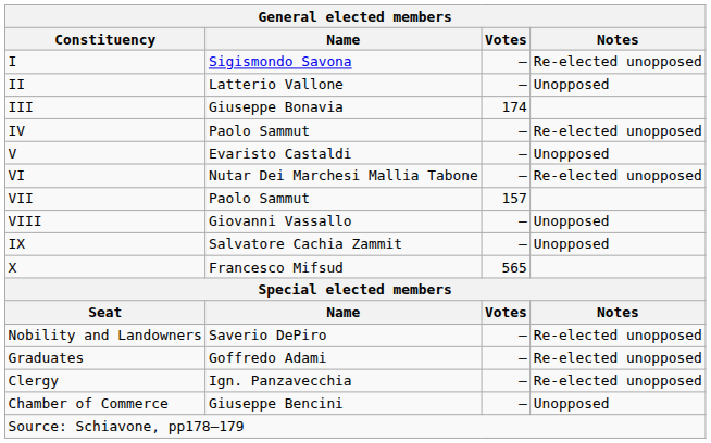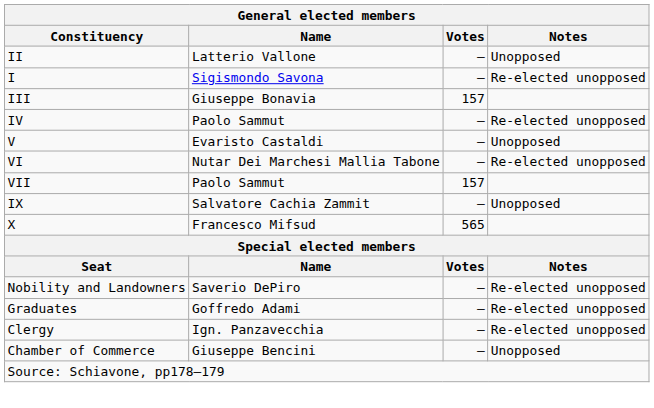rows swapped: I <-> II
III | Votes: 174 -> 157
- row: VIII | Giovanni Vassallo | – | Unopposed
